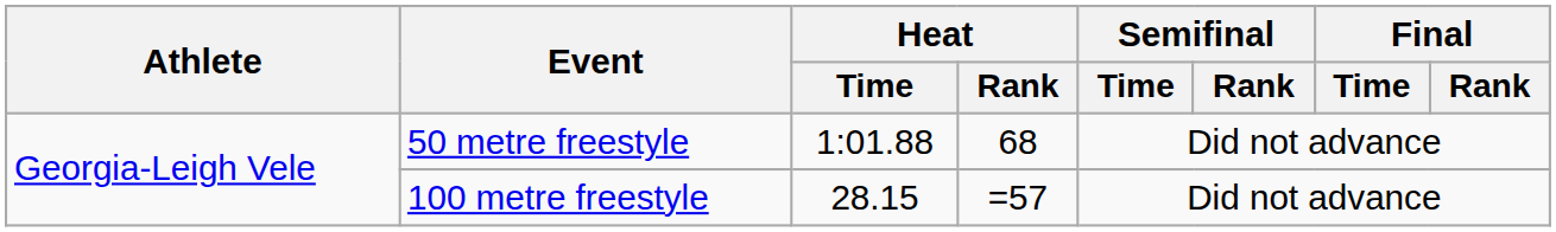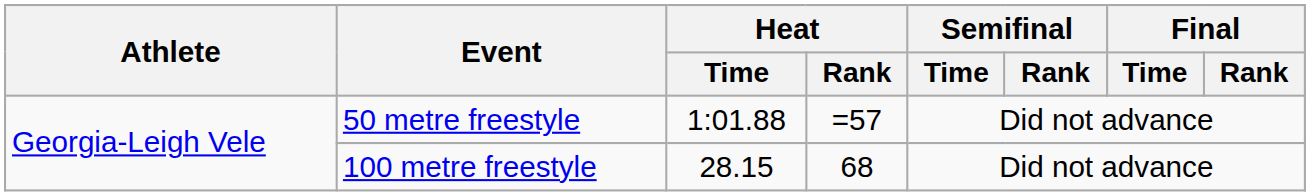50 metre freestyle | Heat / Rank: 68 -> =57
100 metre freestyle | Heat / Rank: =57 -> 68
